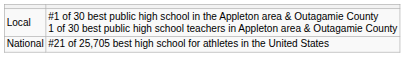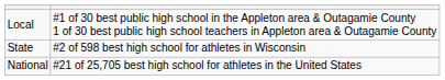+ row: State | #2 of 598 best high school for athletes in Wisconsin
